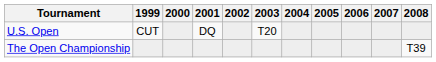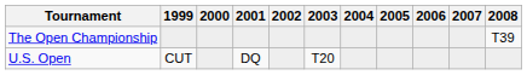rows swapped: U.S. Open <-> The Open Championship
